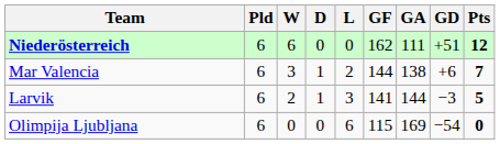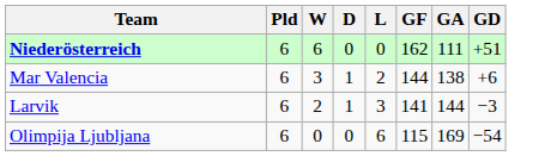- column: Pts | 12 | 7 | 5 | 0
